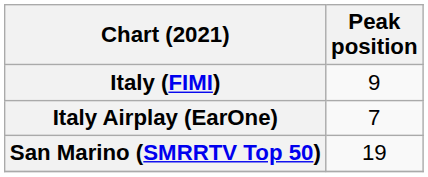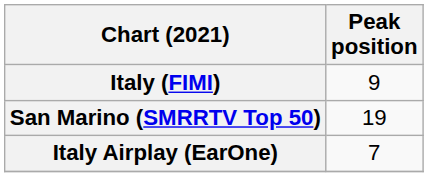rows swapped: Italy Airplay (EarOne) <-> San Marino (SMRRTV Top 50)
